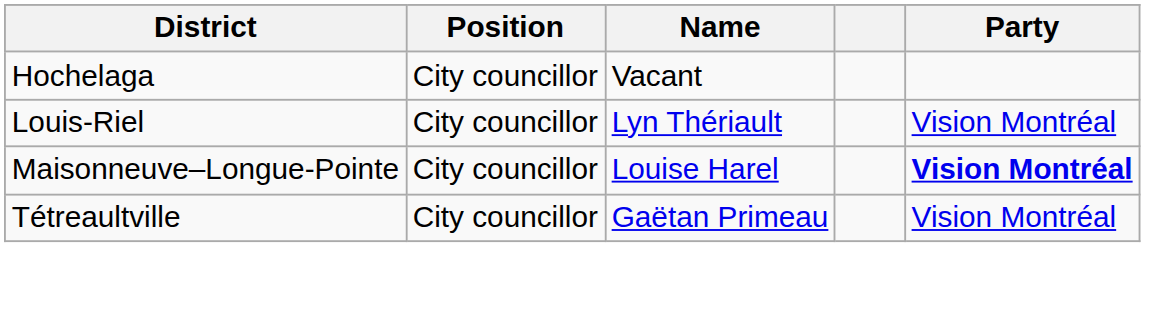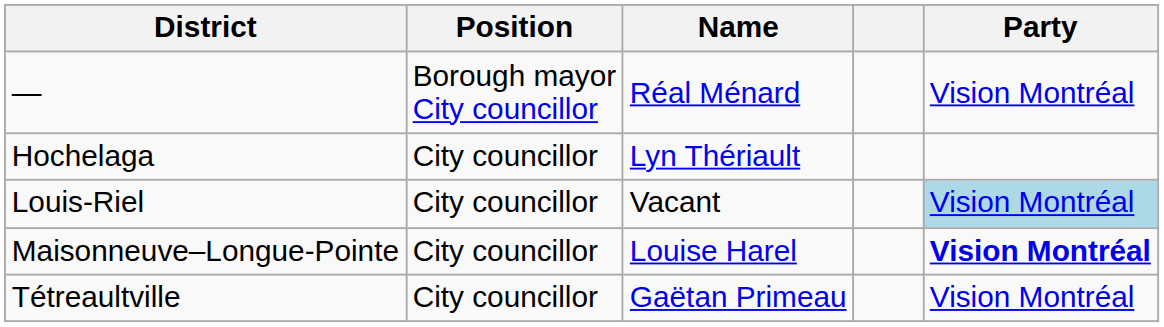+ row: — | Borough mayor City councillor | Réal Ménard | Vision Montréal
Hochelaga | Name: Vacant -> Lyn Thériault
Louis-Riel | Name: Lyn Thériault -> Vacant
Louis-Riel | Party: no background -> lightblue background
